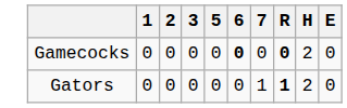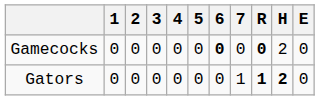+ column: 4 | 0 | 0
Gators | H: normal -> bold
